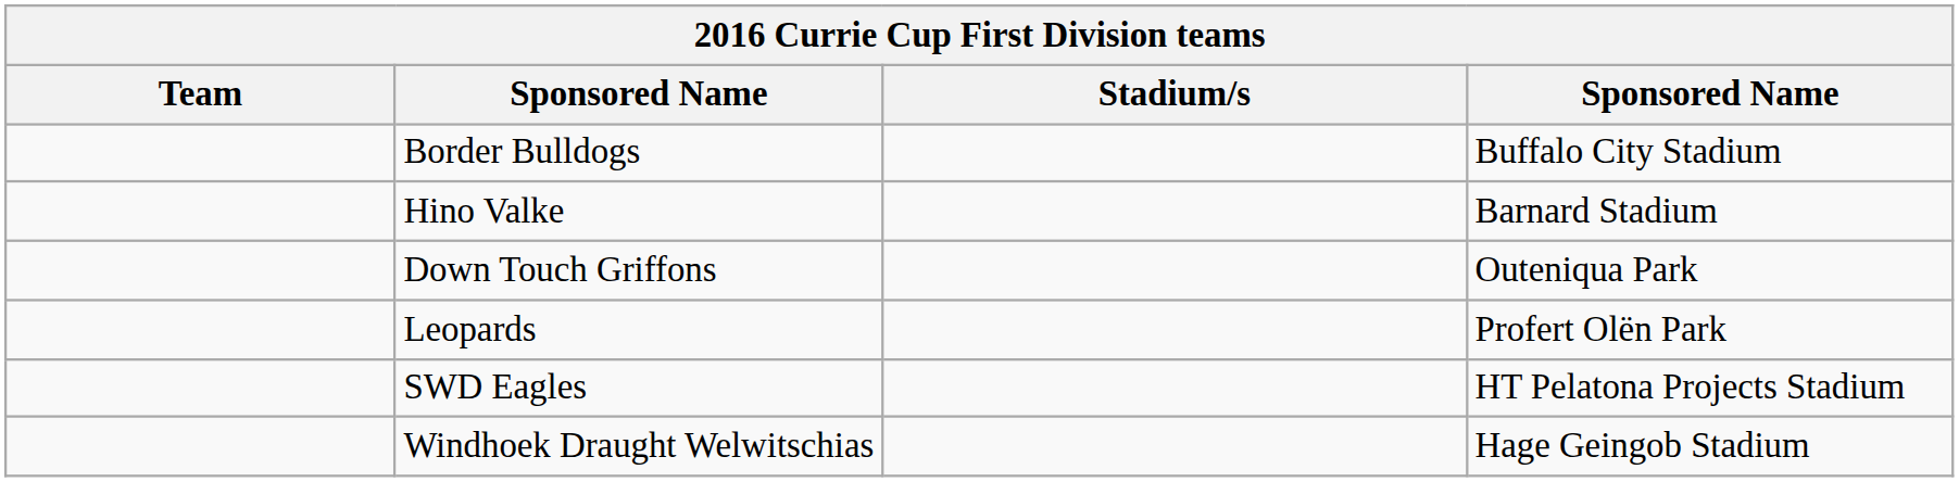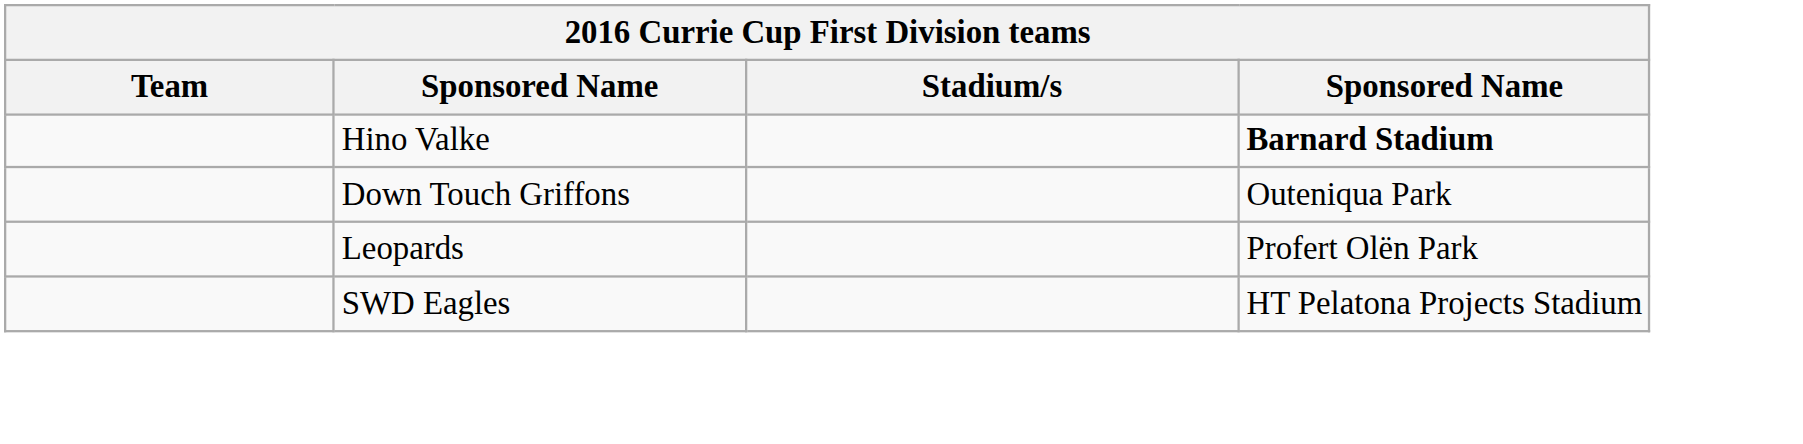- row: Border Bulldogs | Buffalo City Stadium
Hino Valke | column 4: normal -> bold
- row: Windhoek Draught Welwitschias | Hage Geingob Stadium
